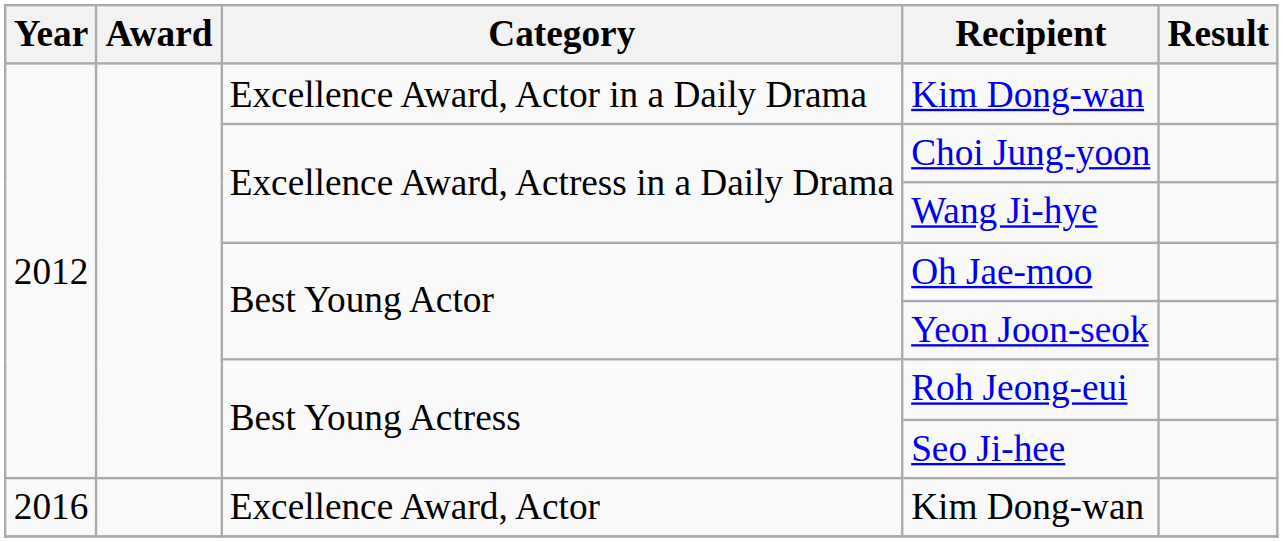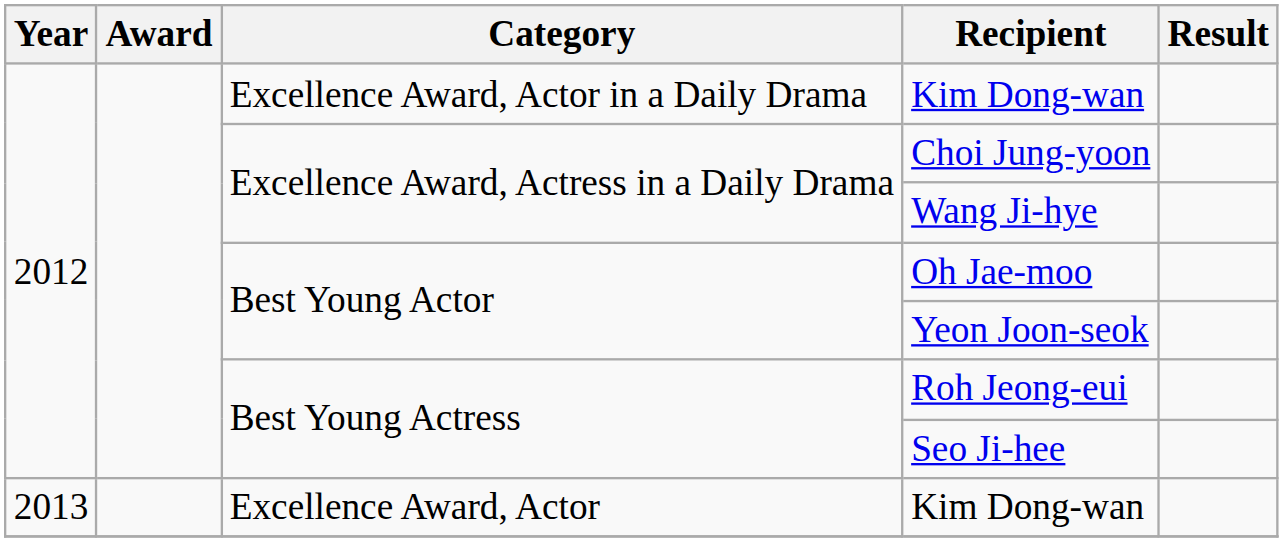Excellence Award, Actor / Kim Dong-wan | Year: 2016 -> 2013
